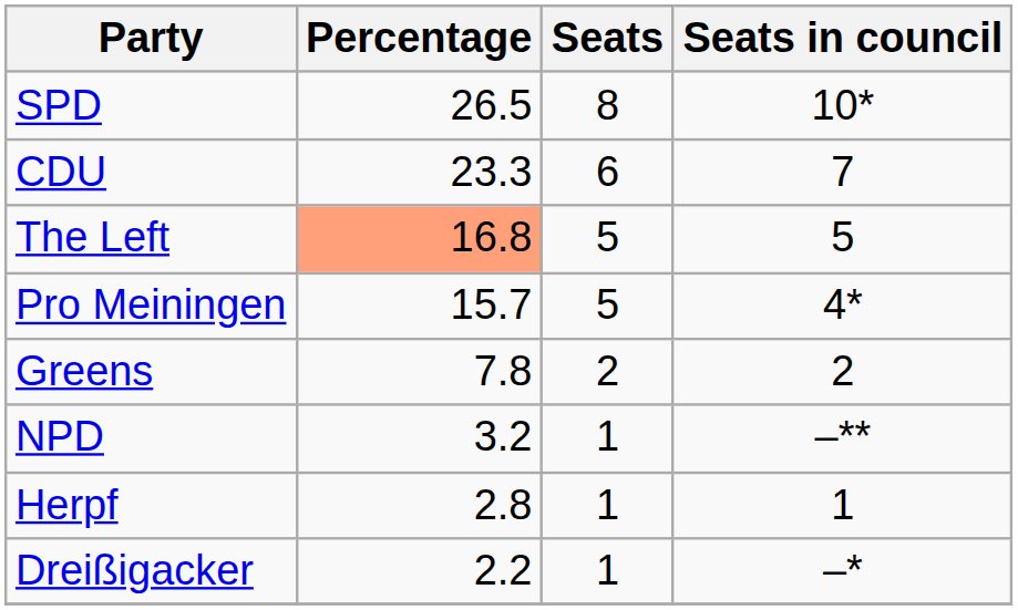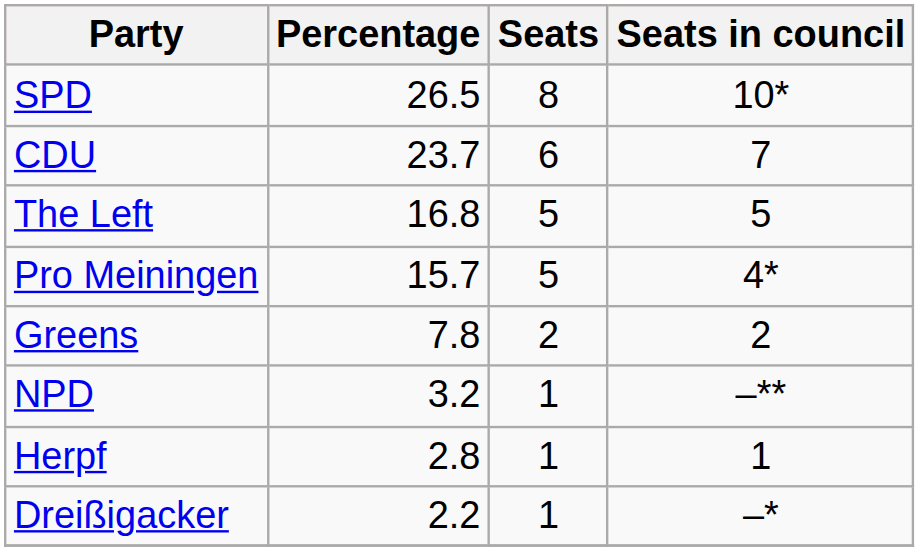CDU | Percentage: 23.3 -> 23.7
The Left | Percentage: lightsalmon background -> no background
